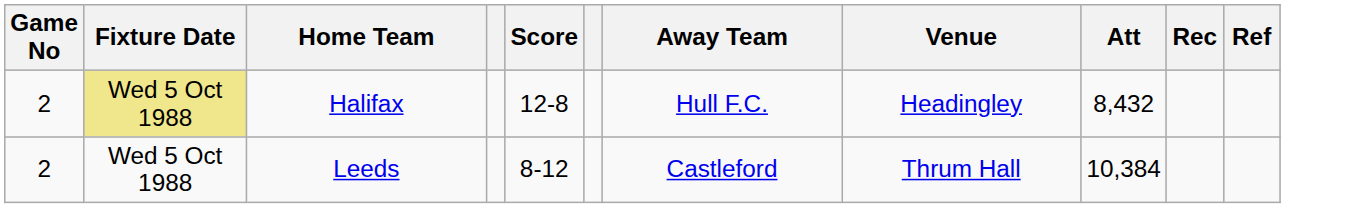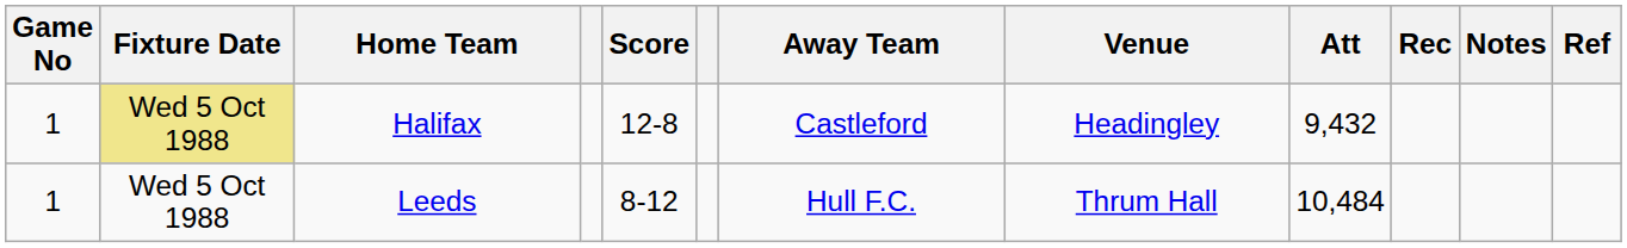+ column: Notes
Halifax | Game No: 2 -> 1
Halifax | Away Team: Hull F.C. -> Castleford
Halifax | Att: 8,432 -> 9,432
Leeds | Game No: 2 -> 1
Leeds | Away Team: Castleford -> Hull F.C.
Leeds | Att: 10,384 -> 10,484
